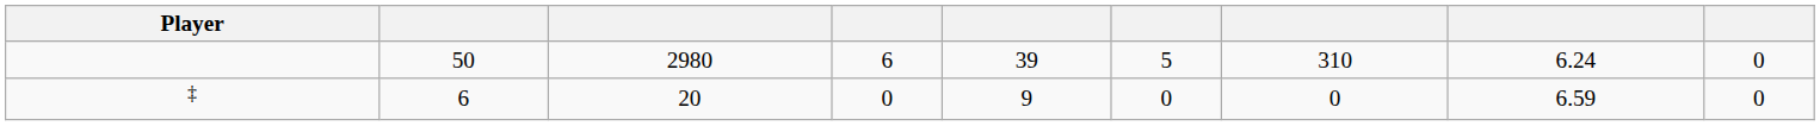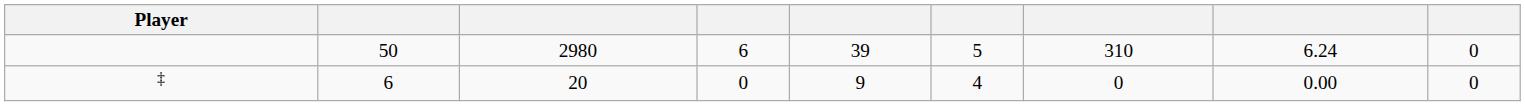‡ | column 6: 0 -> 4
‡ | column 8: 6.59 -> 0.00
